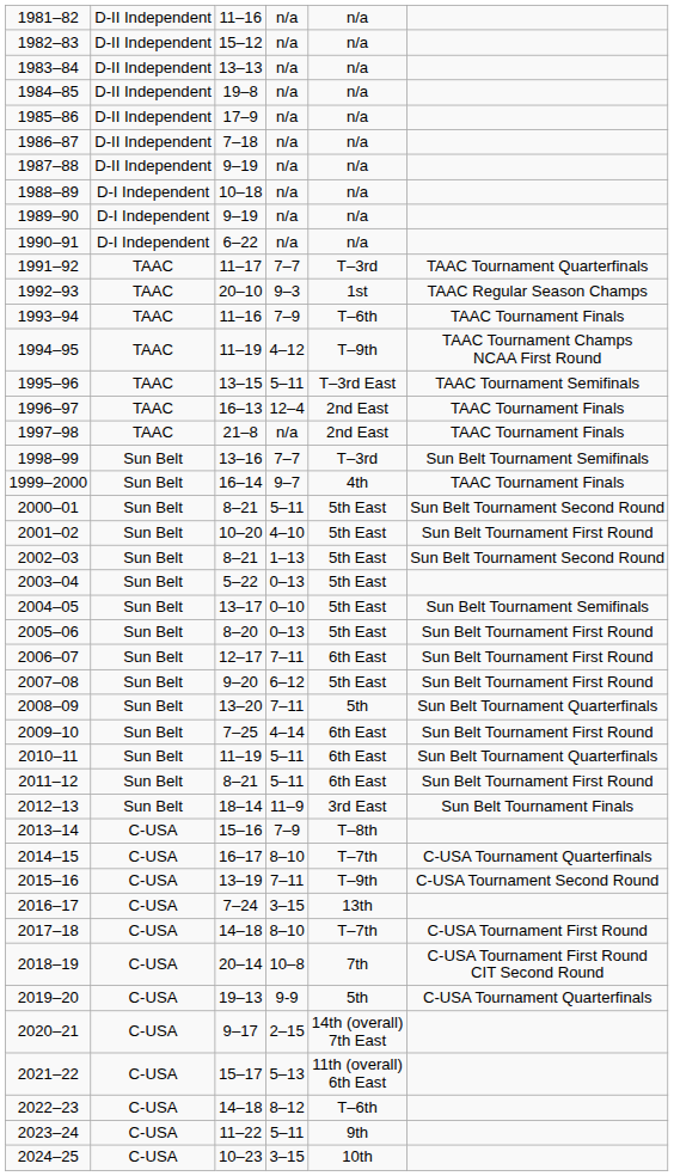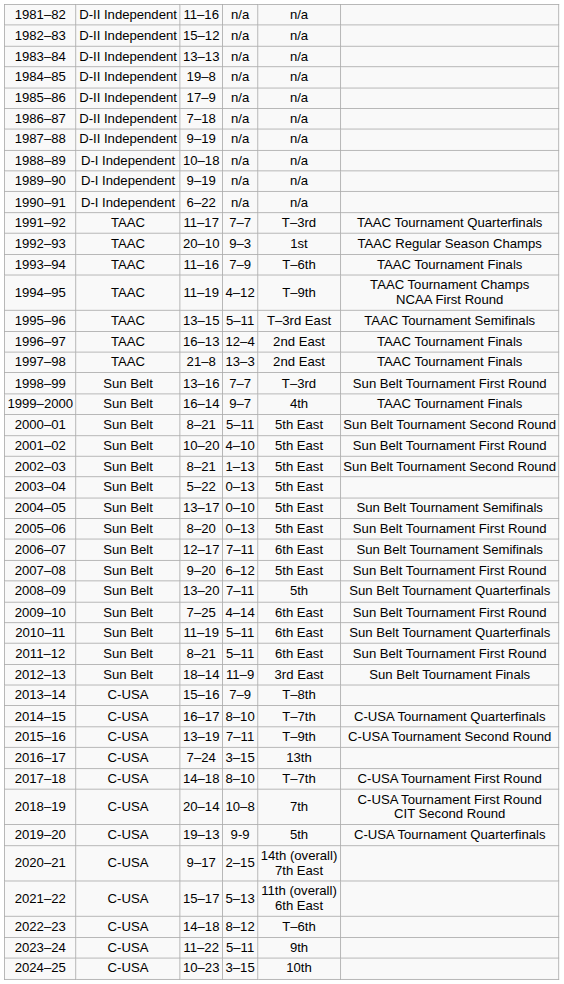1997–98 | column 4: n/a -> 13–3
1998–99 | column 6: Sun Belt Tournament Semifinals -> Sun Belt Tournament First Round
2006–07 | column 6: Sun Belt Tournament First Round -> Sun Belt Tournament Semifinals
